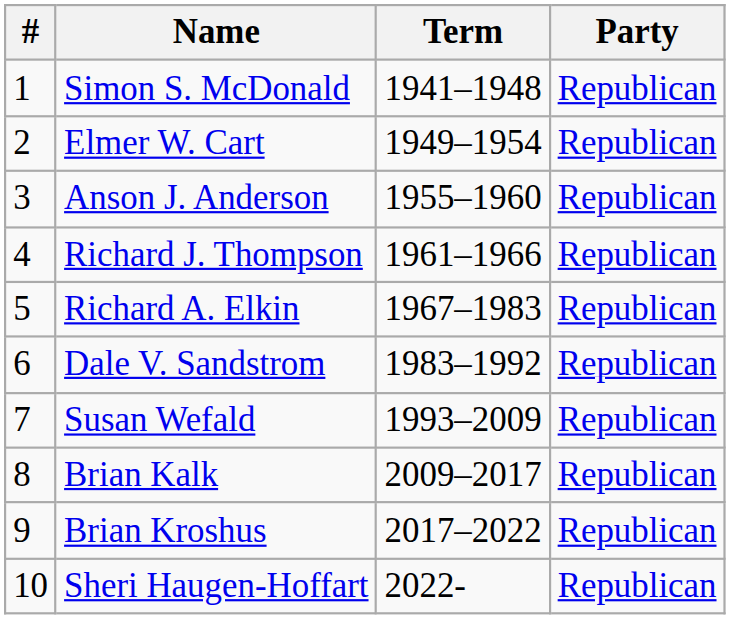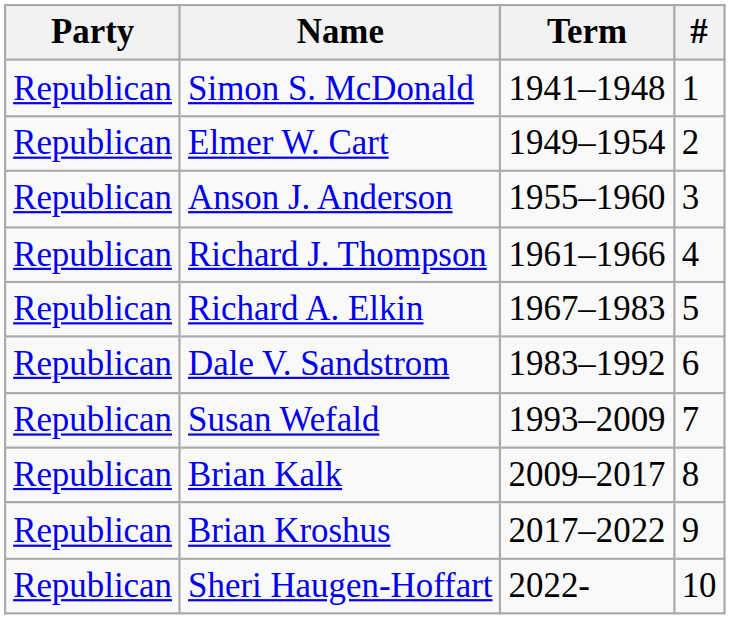columns swapped: # <-> Party
